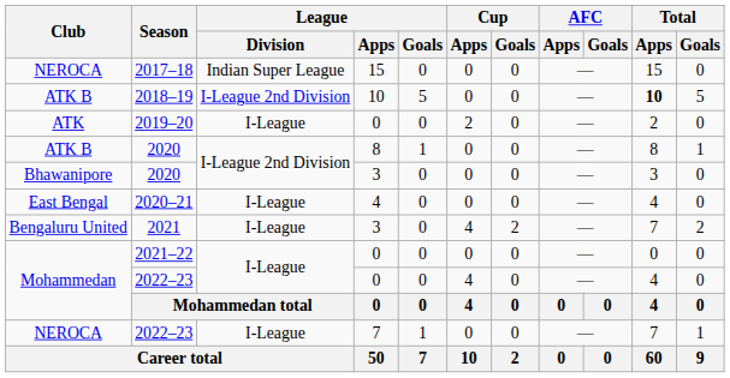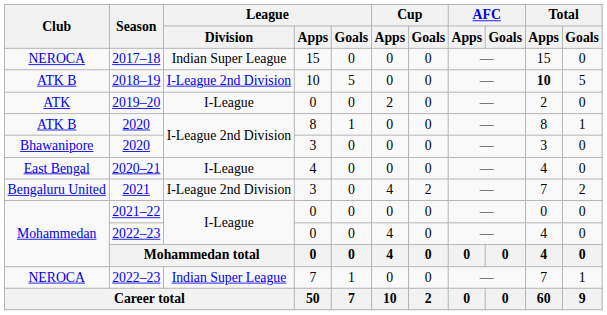2021 | League / Division: I-League -> I-League 2nd Division
NEROCA / 2022–23 | League / Division: I-League -> Indian Super League
